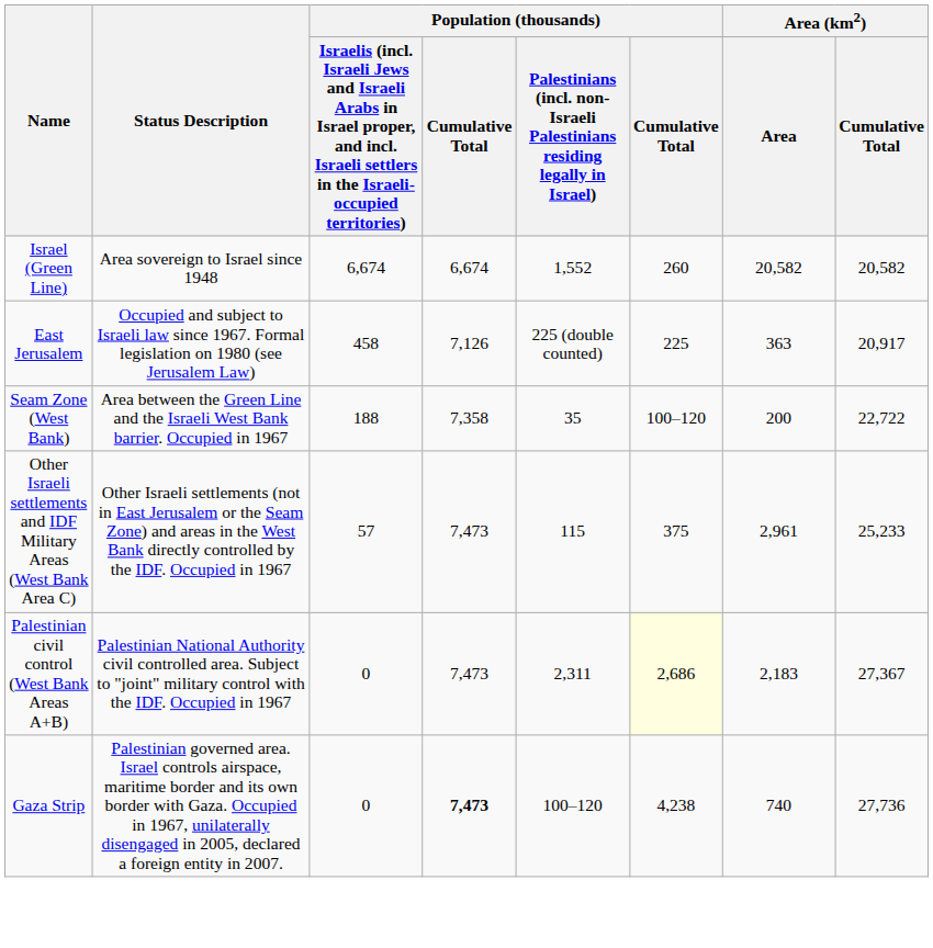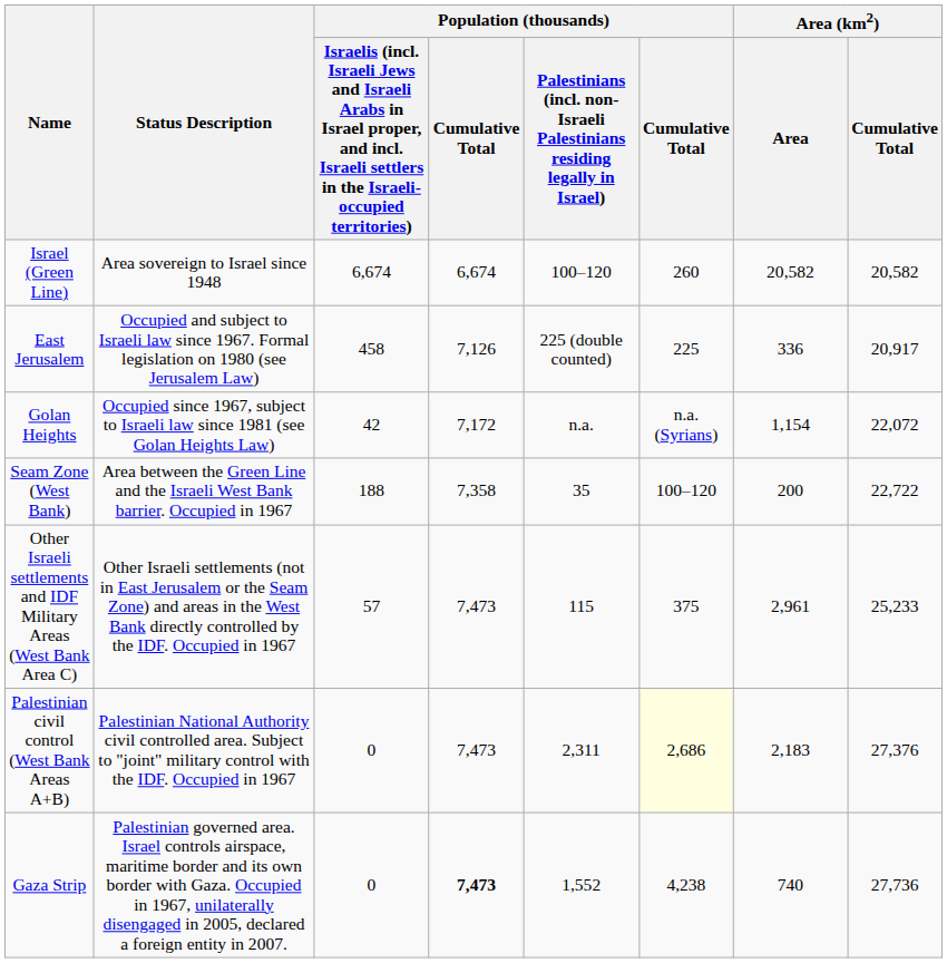Israel (Green Line) | column 5: 1,552 -> 100–120
East Jerusalem | Area (km2) / Area: 363 -> 336
+ row: Golan Heights | Occupied since 1967, subject to Israeli law since 1981 (see Golan Heights Law) | 42 | 7,172 | n.a. | n.a. (Syrians) | 1,154 | 22,072
Palestinian civil control (West Bank Areas A+B) | Area (km2) / Cumulative Total: 27,367 -> 27,376
Gaza Strip | column 5: 100–120 -> 1,552
